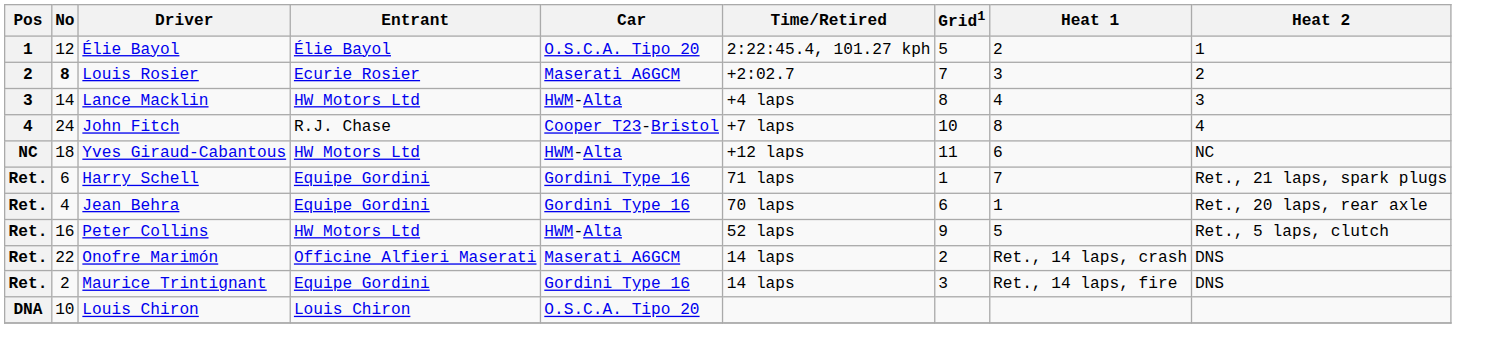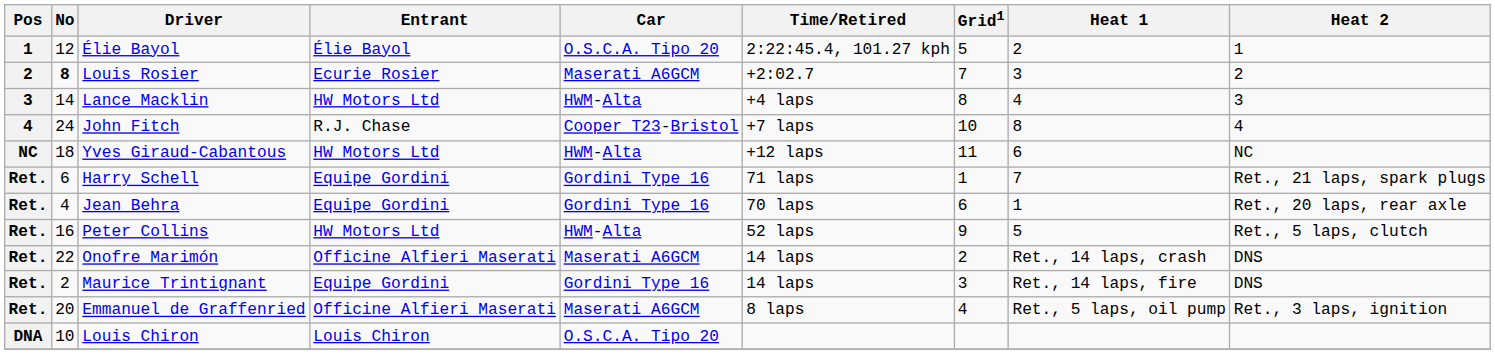+ row: Ret. | 20 | Emmanuel de Graffenried | Officine Alfieri Maserati | Maserati A6GCM | 8 laps | 4 | Ret., 5 laps, oil pump | Ret., 3 laps, ignition
